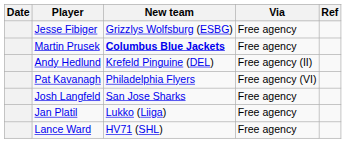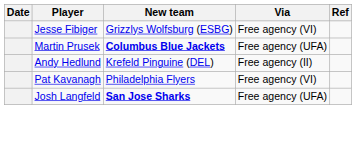Jesse Fibiger | Via: Free agency -> Free agency (VI)
Martin Prusek | Via: Free agency -> Free agency (UFA)
Josh Langfeld | New team: normal -> bold
Josh Langfeld | Via: Free agency -> Free agency (UFA)
- row: Jan Platil | Lukko (Liiga) | Free agency
- row: Lance Ward | HV71 (SHL) | Free agency
